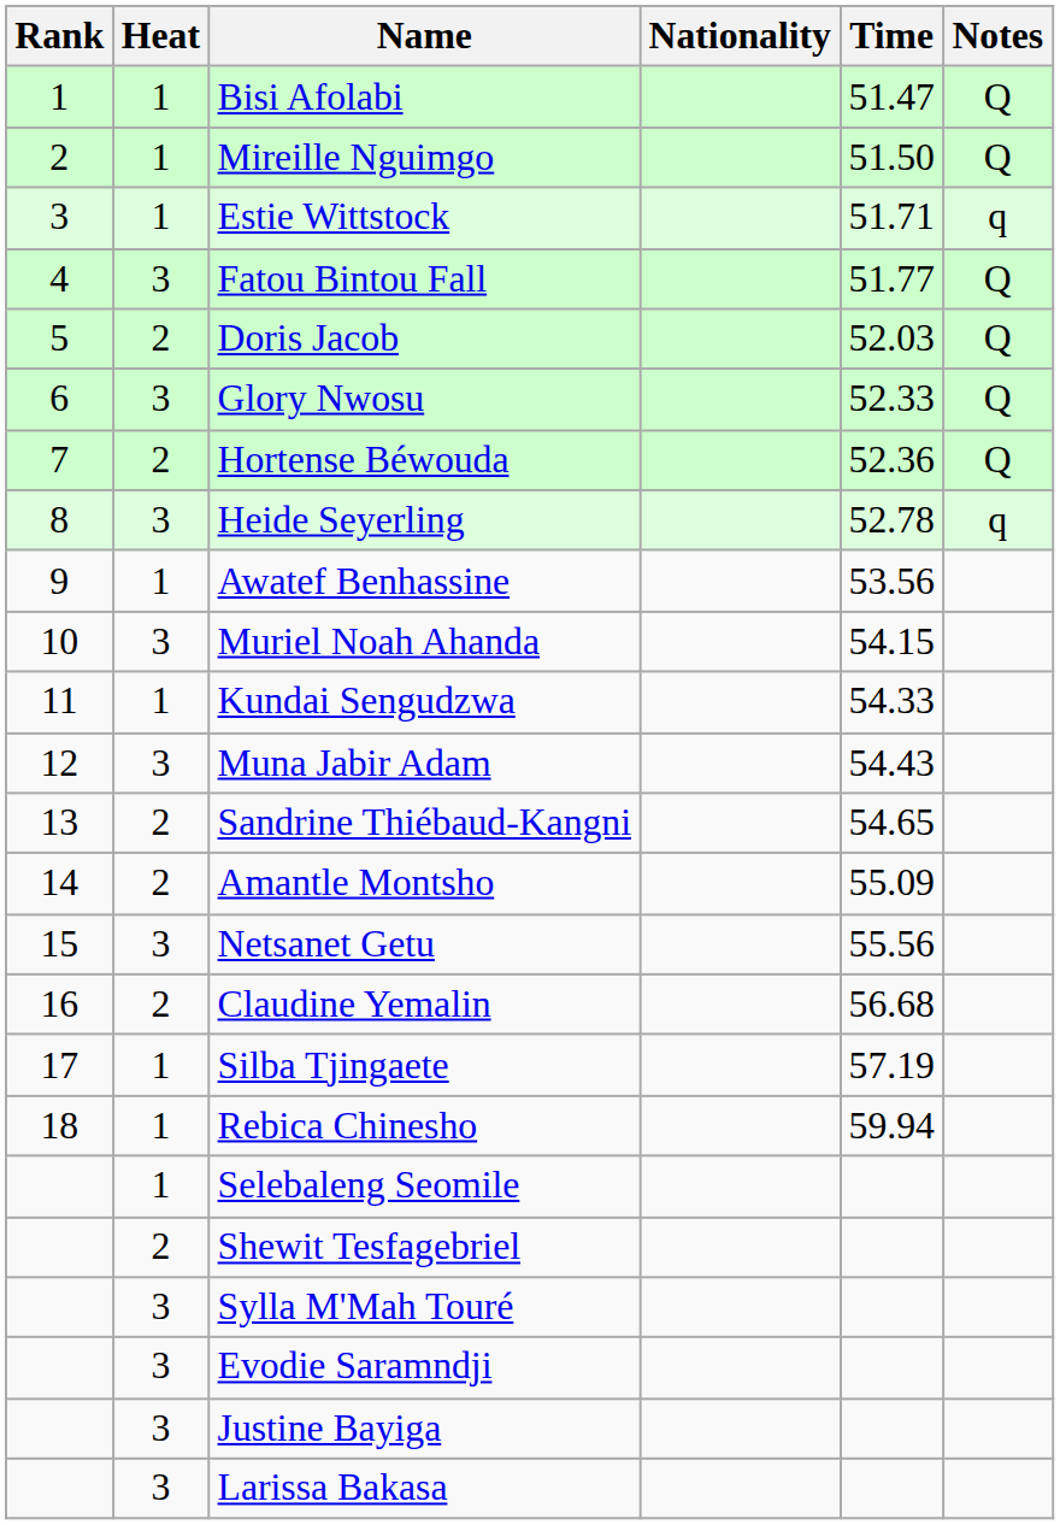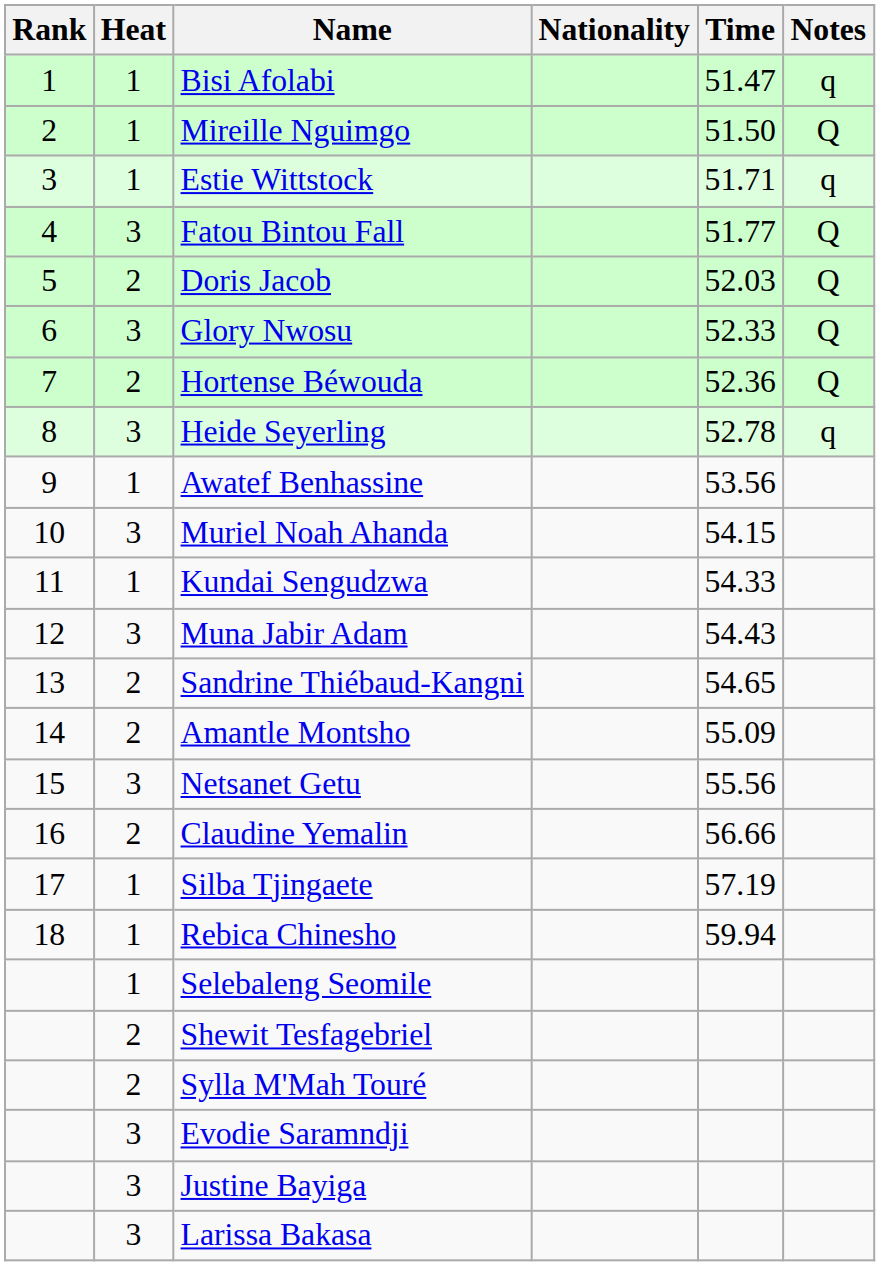Bisi Afolabi | Notes: Q -> q
Claudine Yemalin | Time: 56.68 -> 56.66
Sylla M'Mah Touré | Heat: 3 -> 2
